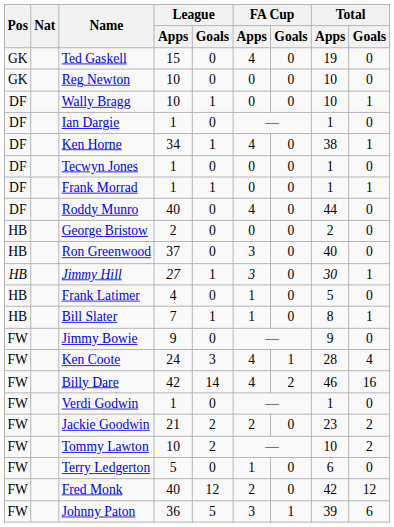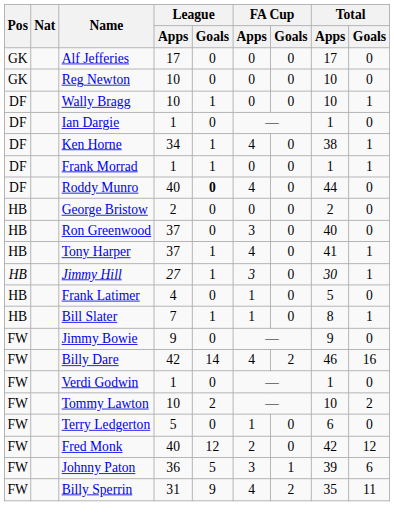- row: GK | Ted Gaskell | 15 | 0 | 4 | 0 | 19 | 0
+ row: GK | Alf Jefferies | 17 | 0 | 0 | 0 | 17 | 0
- row: DF | Tecwyn Jones | 1 | 0 | 0 | 0 | 1 | 0
Roddy Munro | League / Goals: normal -> bold
+ row: HB | Tony Harper | 37 | 1 | 4 | 0 | 41 | 1
- row: FW | Ken Coote | 24 | 3 | 4 | 1 | 28 | 4
- row: FW | Jackie Goodwin | 21 | 2 | 2 | 0 | 23 | 2
+ row: FW | Billy Sperrin | 31 | 9 | 4 | 2 | 35 | 11
